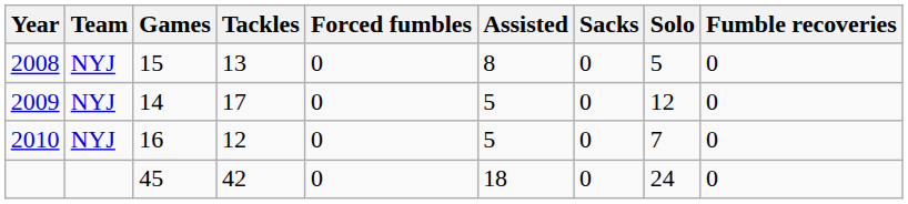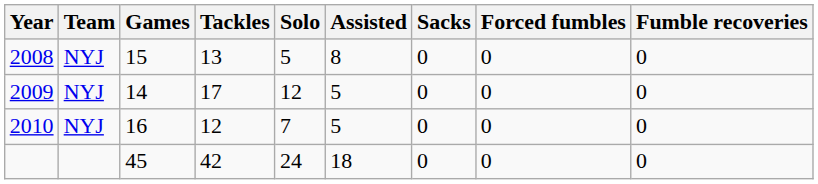columns swapped: Solo <-> Forced fumbles
